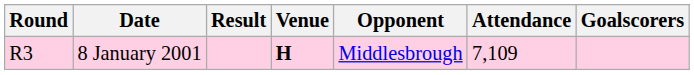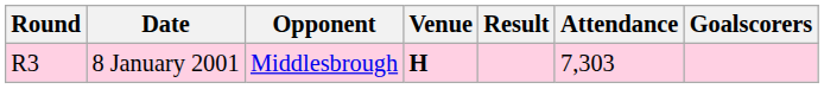columns swapped: Opponent <-> Result
8 January 2001 | Attendance: 7,109 -> 7,303
